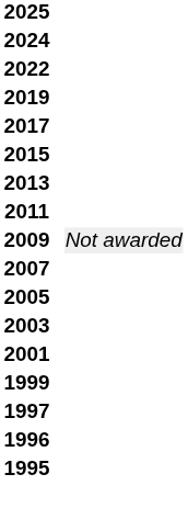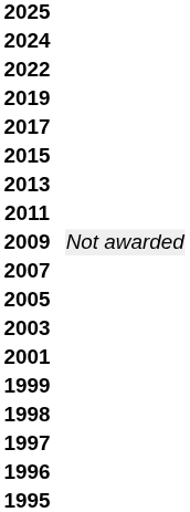+ row: 1998
